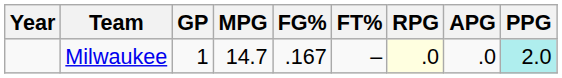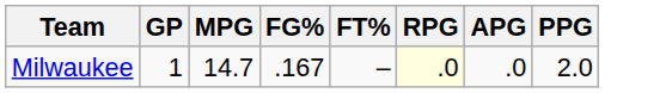- column: Year
Milwaukee | PPG: paleturquoise background -> no background
